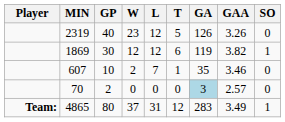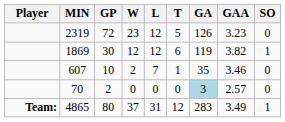2319 | GP: 40 -> 72
2319 | GAA: 3.26 -> 3.23
